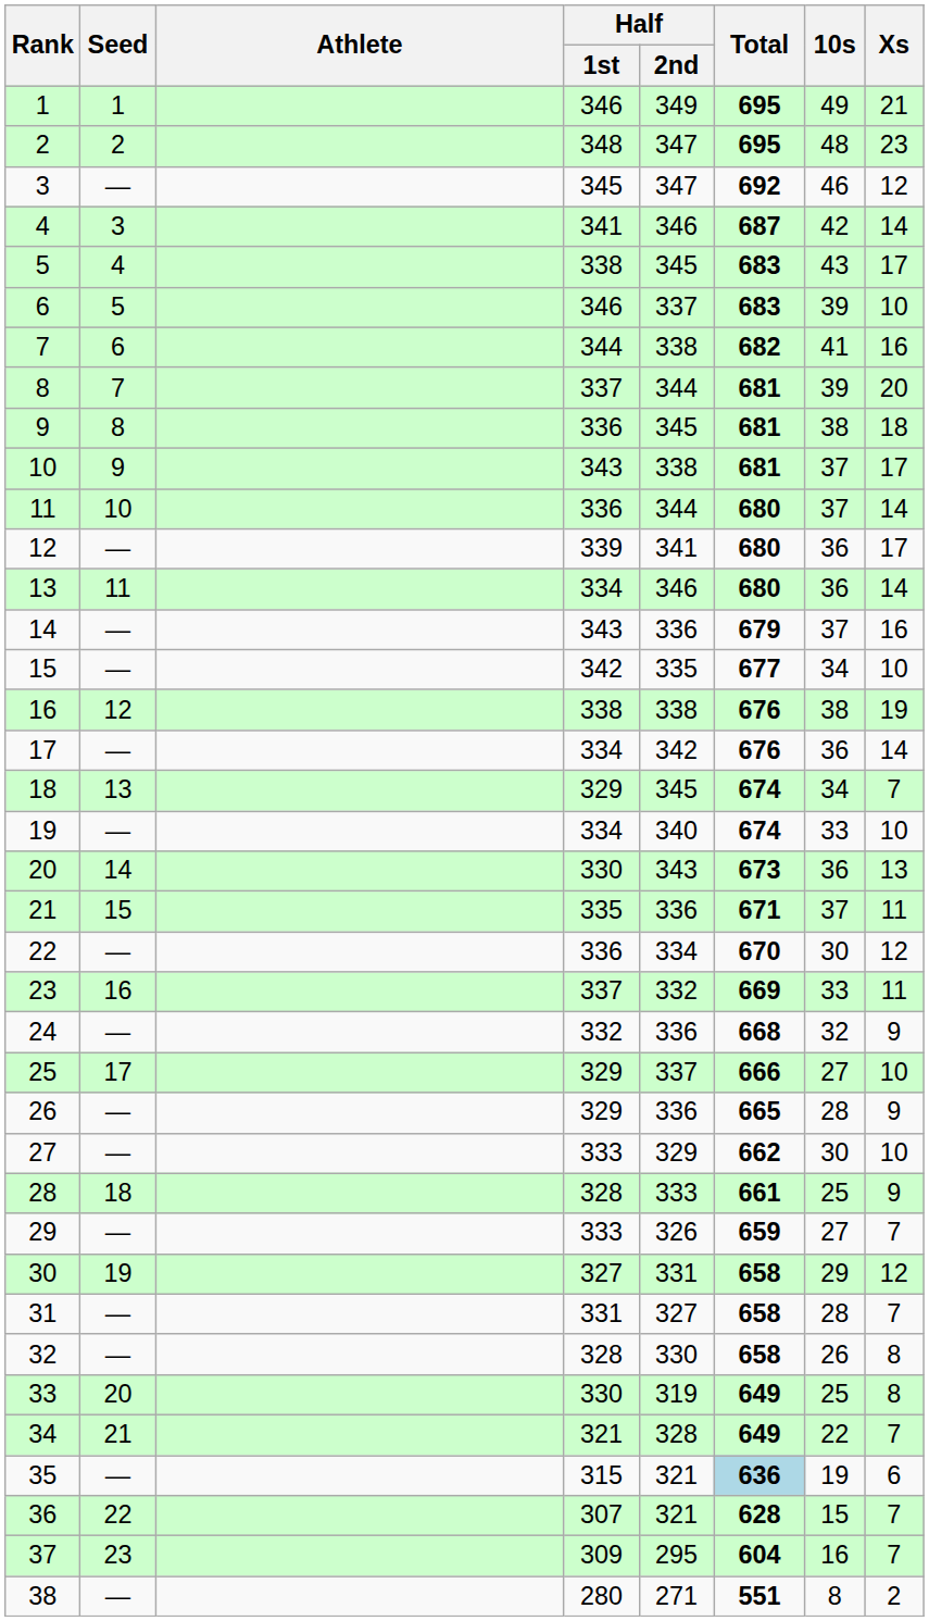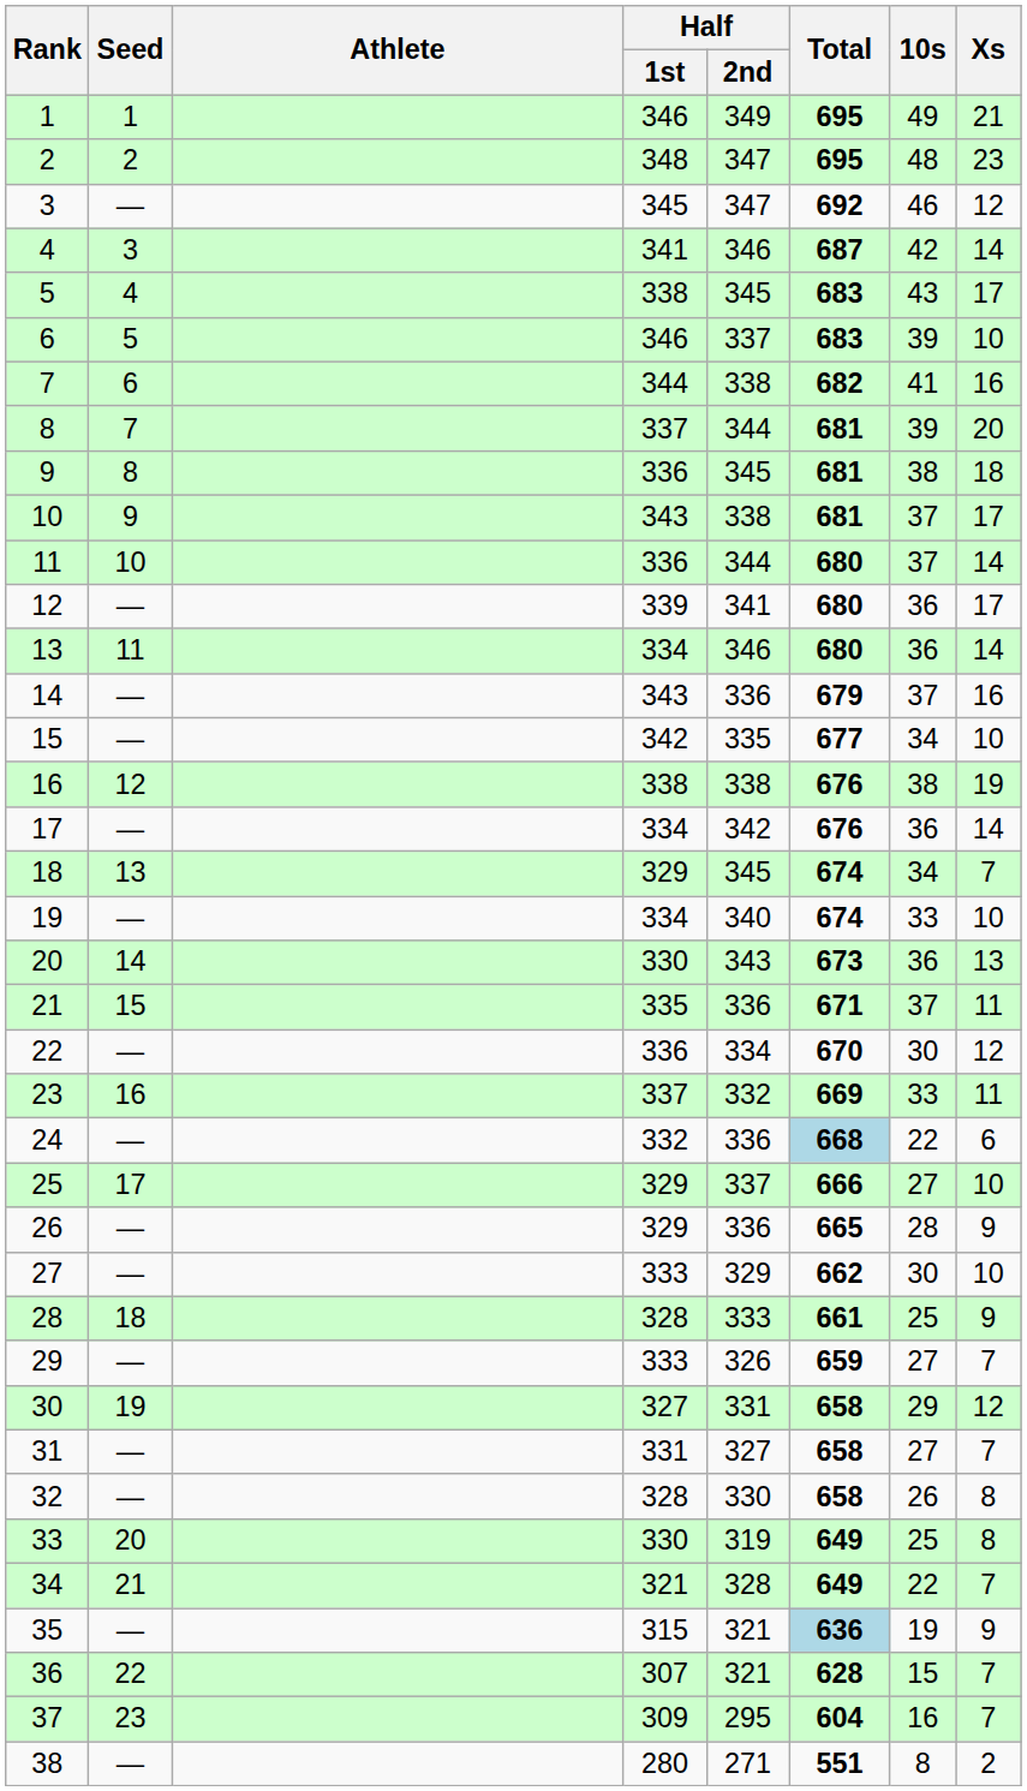24 | Total: no background -> lightblue background
24 | 10s: 32 -> 22
24 | Xs: 9 -> 6
31 | 10s: 28 -> 27
35 | Xs: 6 -> 9
